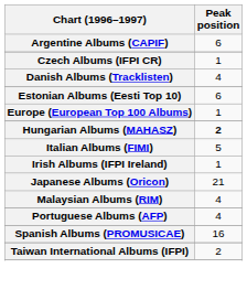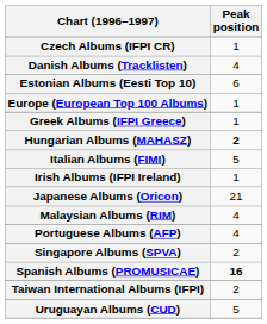- row: Argentine Albums (CAPIF) | 6
+ row: Greek Albums (IFPI Greece) | 1
+ row: Singapore Albums (SPVA) | 2
Spanish Albums (PROMUSICAE) | Peak position: normal -> bold
+ row: Uruguayan Albums (CUD) | 5
